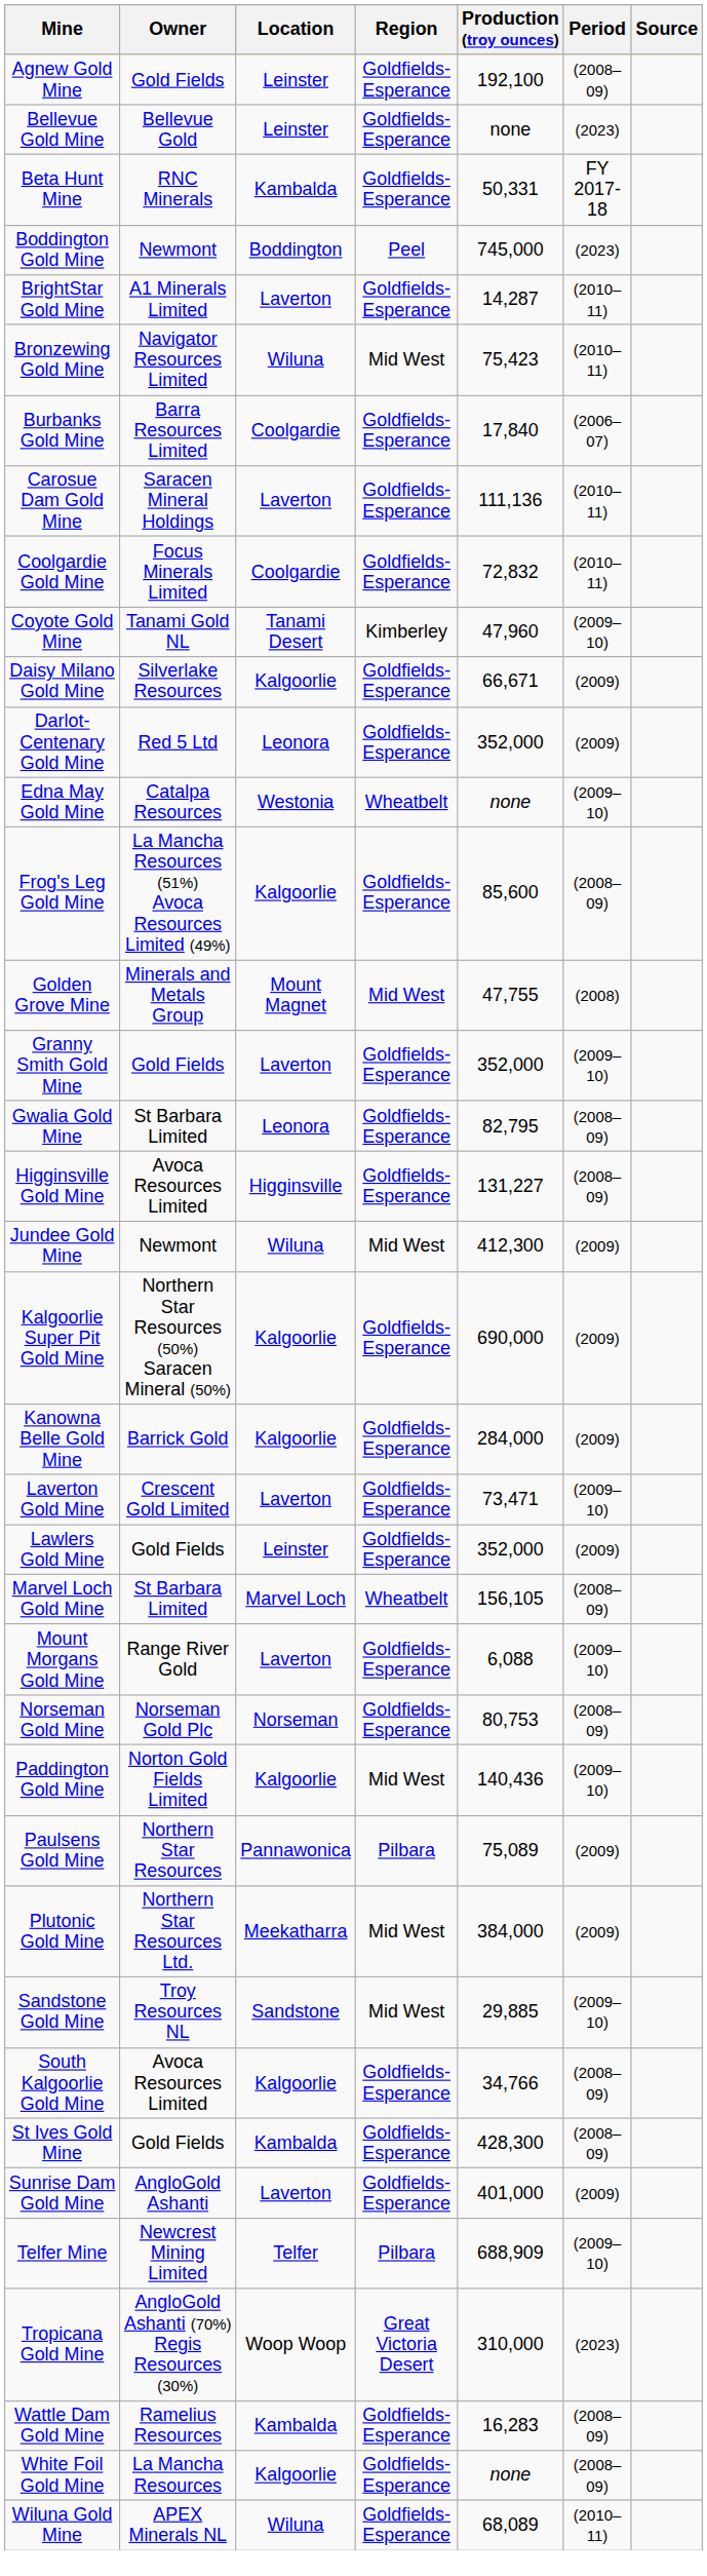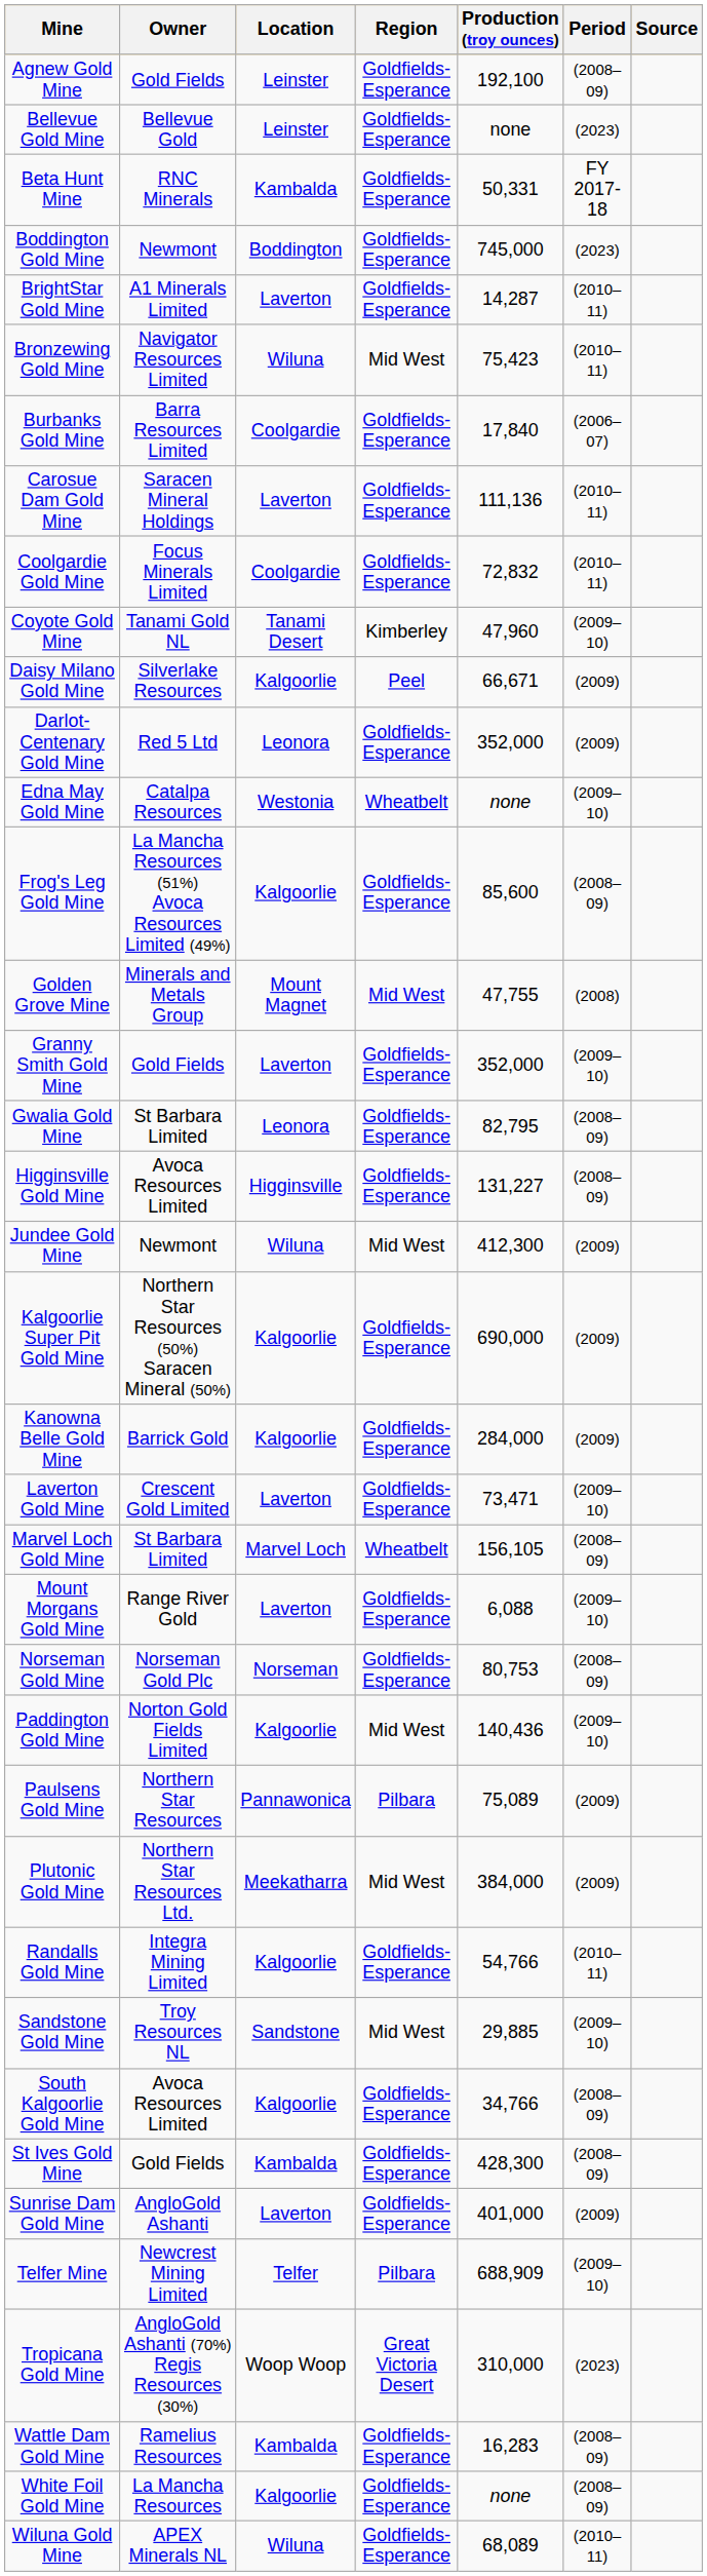Boddington Gold Mine | Region: Peel -> Goldfields-Esperance
Daisy Milano Gold Mine | Region: Goldfields-Esperance -> Peel
- row: Lawlers Gold Mine | Gold Fields | Leinster | Goldfields-Esperance | 352,000 | (2009)
+ row: Randalls Gold Mine | Integra Mining Limited | Kalgoorlie | Goldfields-Esperance | 54,766 | (2010–11)
